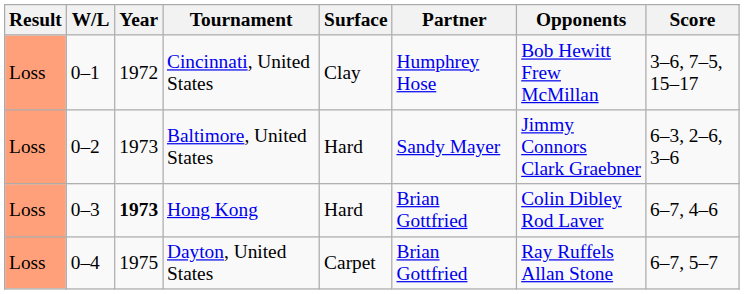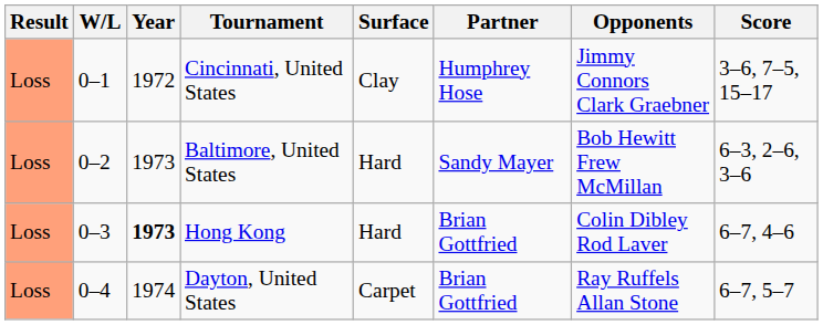Cincinnati, United States | Opponents: Bob Hewitt Frew McMillan -> Jimmy Connors Clark Graebner
Baltimore, United States | Opponents: Jimmy Connors Clark Graebner -> Bob Hewitt Frew McMillan
Dayton, United States | Year: 1975 -> 1974
